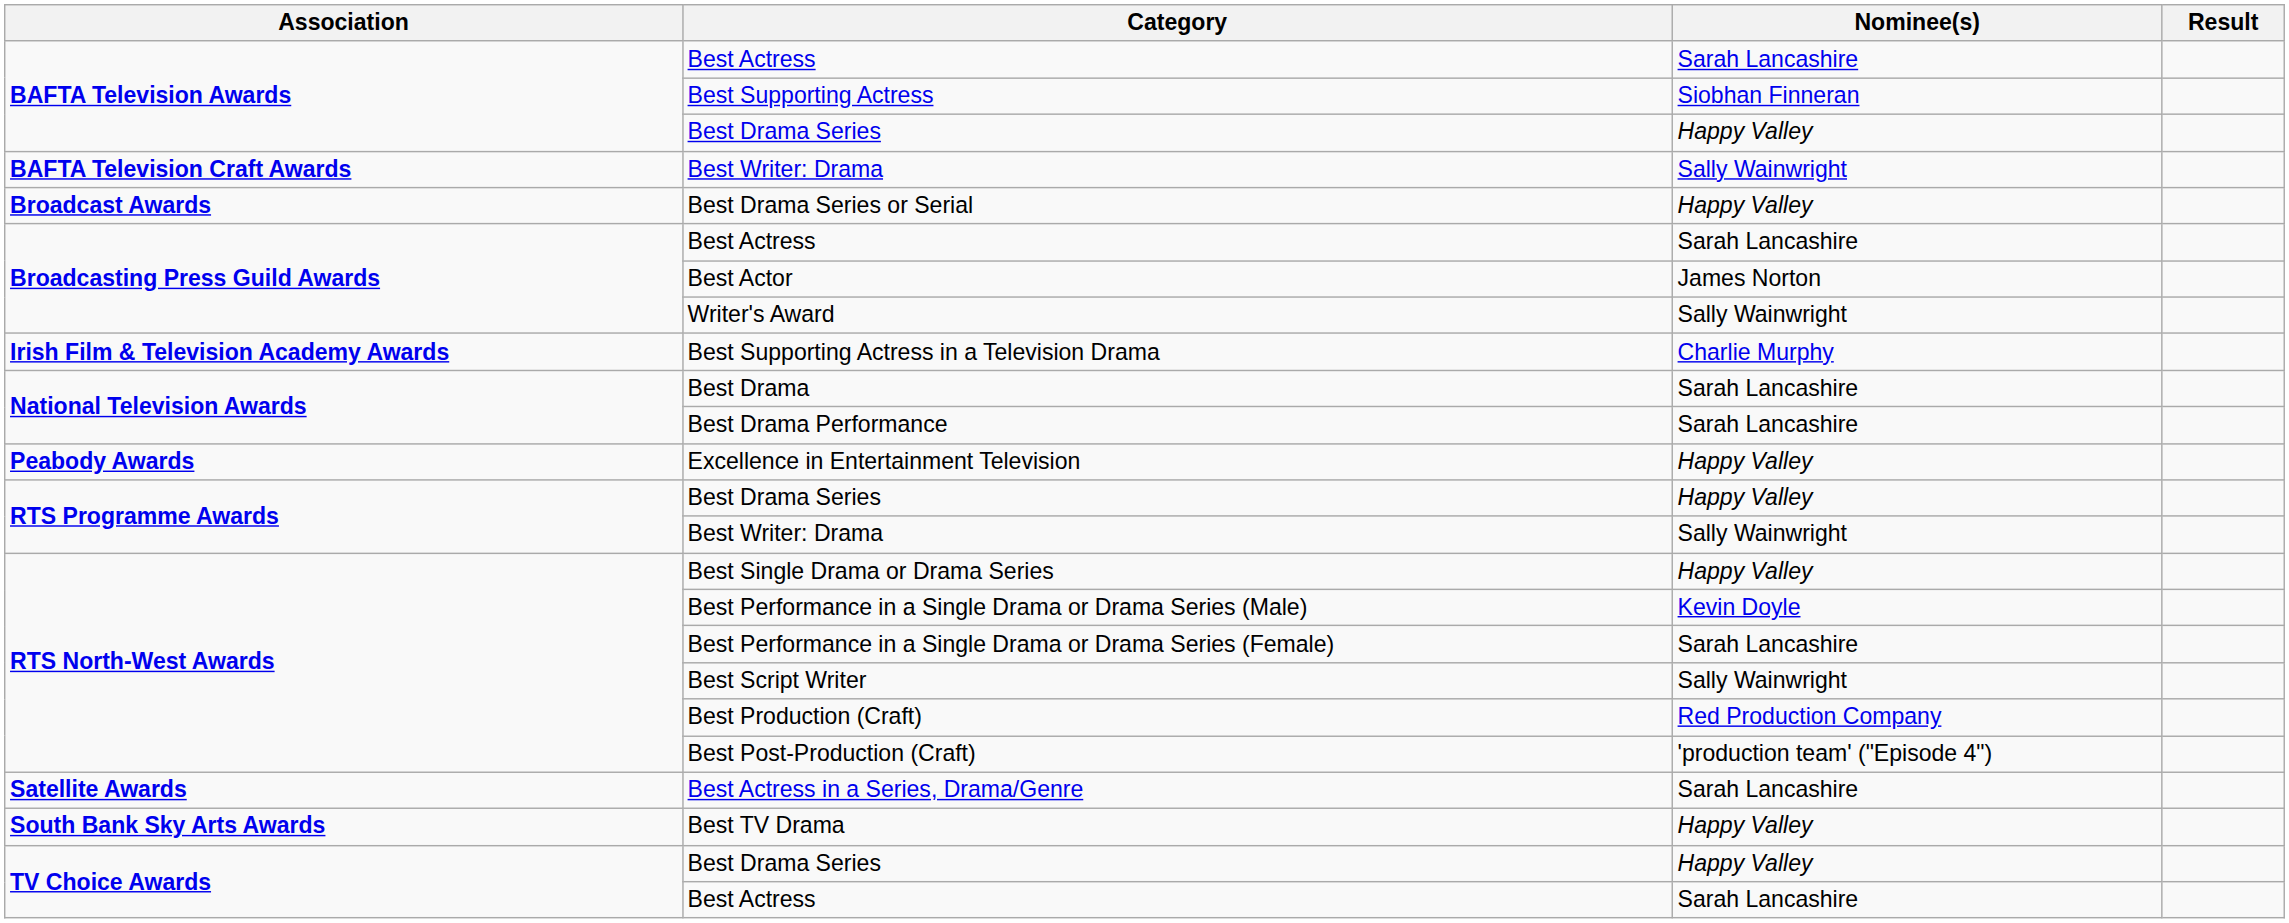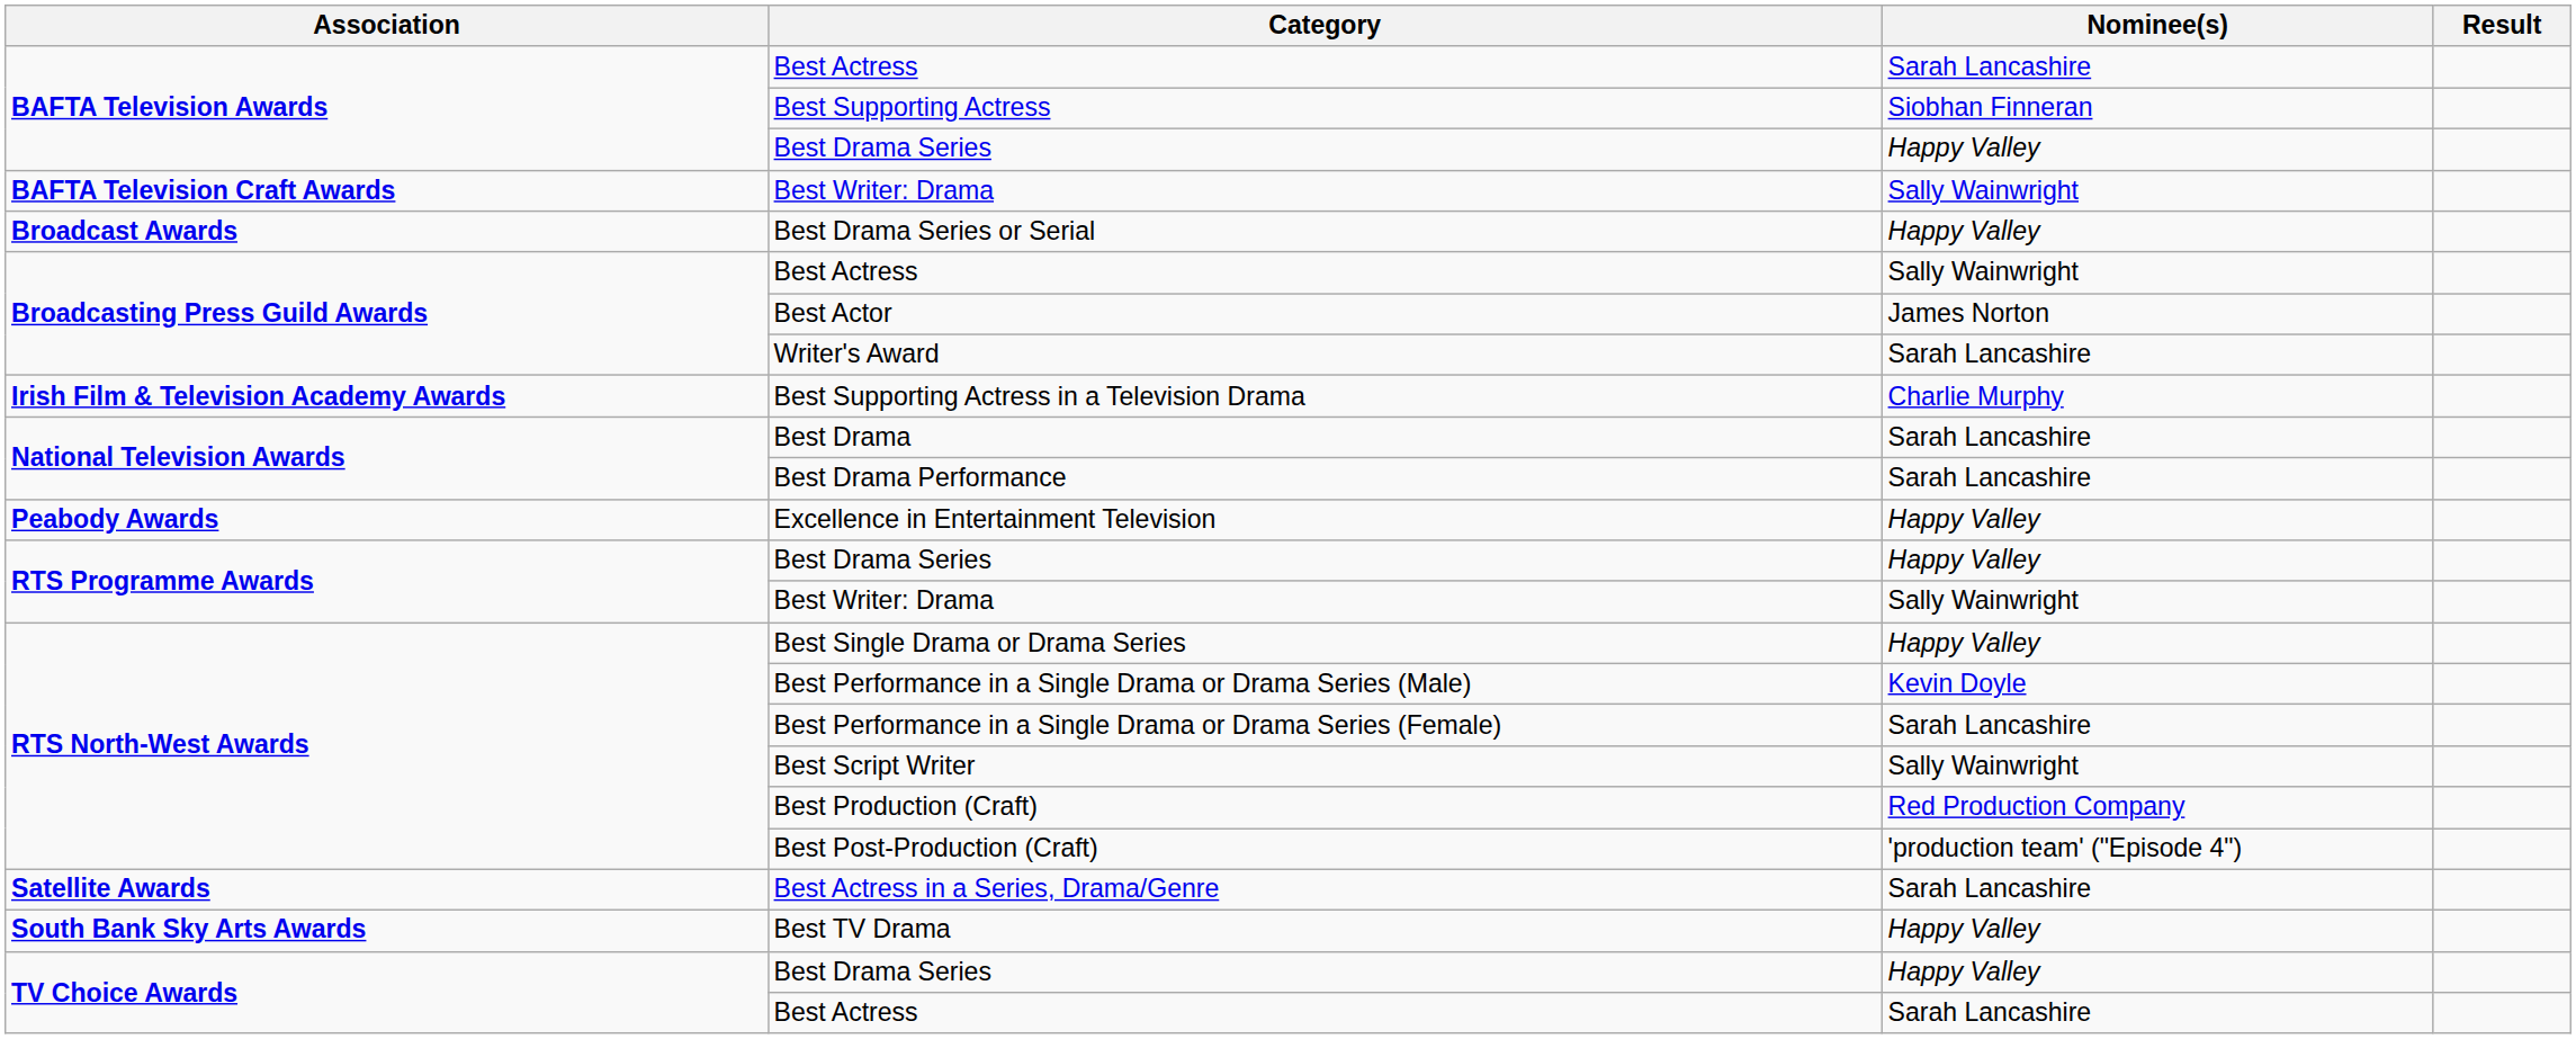Broadcasting Press Guild Awards / Best Actress | Nominee(s): Sarah Lancashire -> Sally Wainwright
Writer's Award | Nominee(s): Sally Wainwright -> Sarah Lancashire
